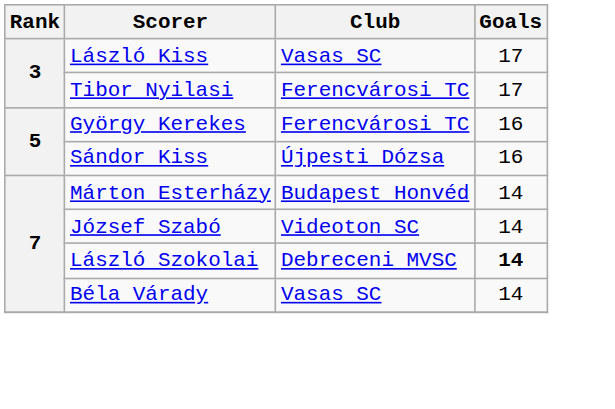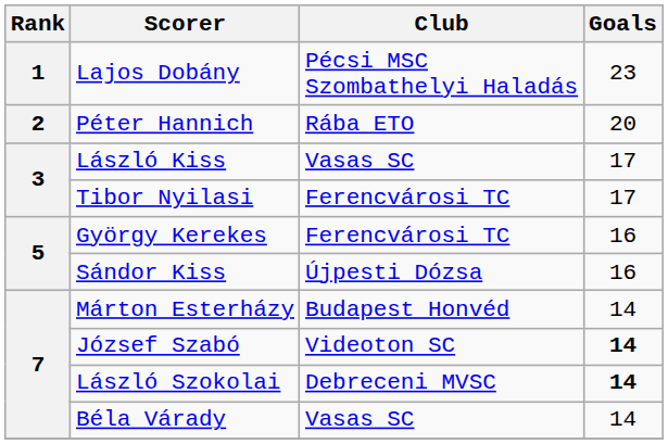+ row: 1 | Lajos Dobány | Pécsi MSC Szombathelyi Haladás | 23
+ row: 2 | Péter Hannich | Rába ETO | 20
József Szabó | Goals: normal -> bold
